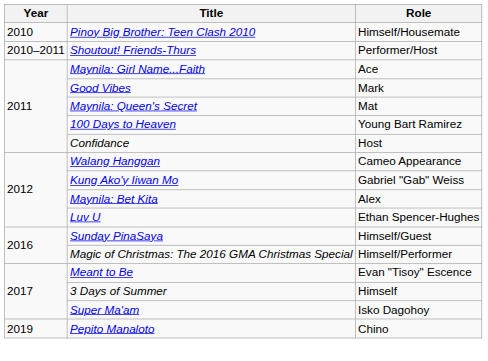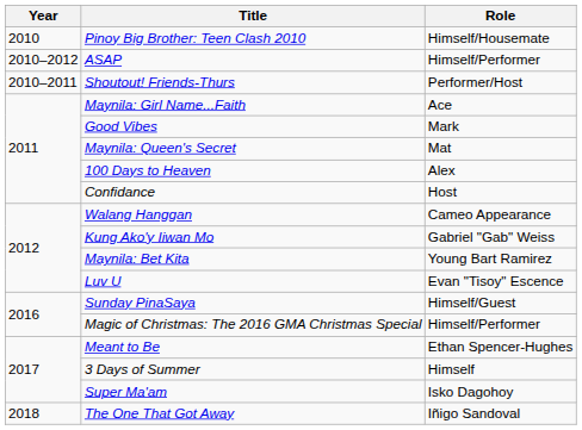+ row: 2010–2012 | ASAP | Himself/Performer
100 Days to Heaven | Role: Young Bart Ramirez -> Alex
Maynila: Bet Kita | Role: Alex -> Young Bart Ramirez
Luv U | Role: Ethan Spencer-Hughes -> Evan "Tisoy" Escence
Meant to Be | Role: Evan "Tisoy" Escence -> Ethan Spencer-Hughes
+ row: 2018 | The One That Got Away | Iñigo Sandoval
- row: 2019 | Pepito Manaloto | Chino
